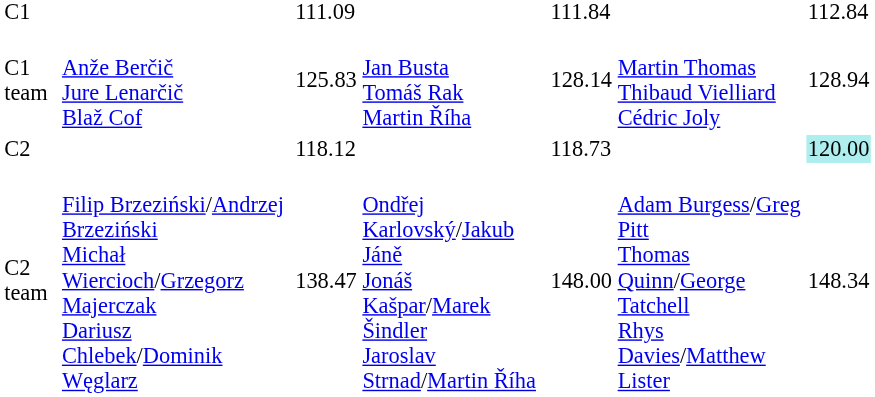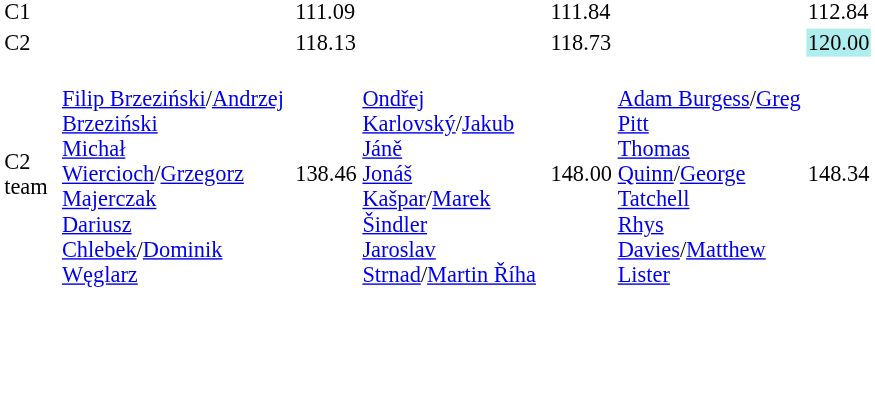- row: C1 team | Anže Berčič Jure Lenarčič Blaž Cof | 125.83 | Jan Busta Tomáš Rak Martin Říha | 128.14 | Martin Thomas Thibaud Vielliard Cédric Joly | 128.94
C2 | column 3: 118.12 -> 118.13
C2 team | column 3: 138.47 -> 138.46
